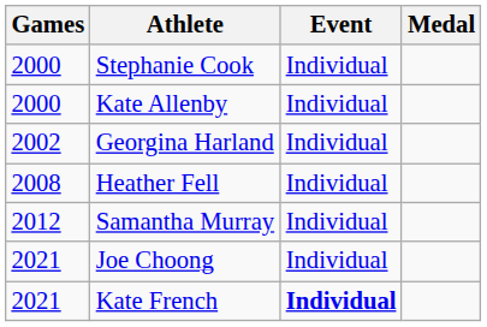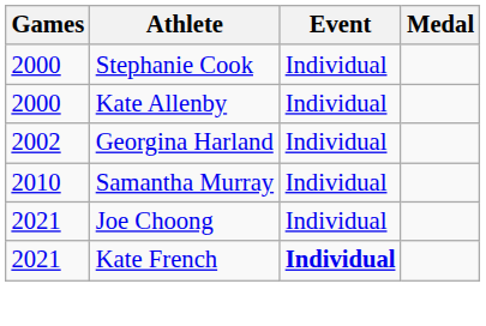- row: 2008 | Heather Fell | Individual
Samantha Murray | Games: 2012 -> 2010
